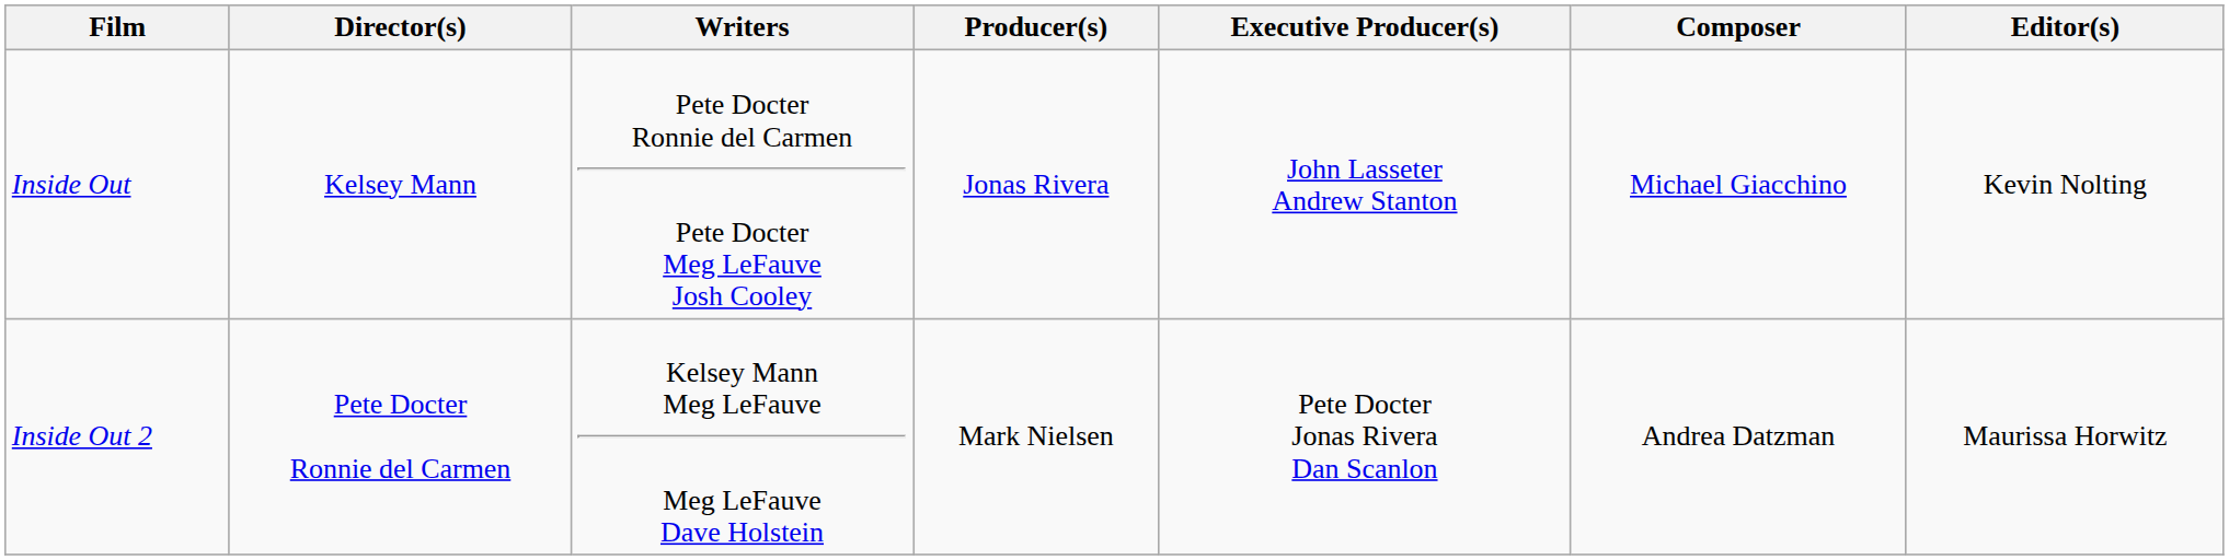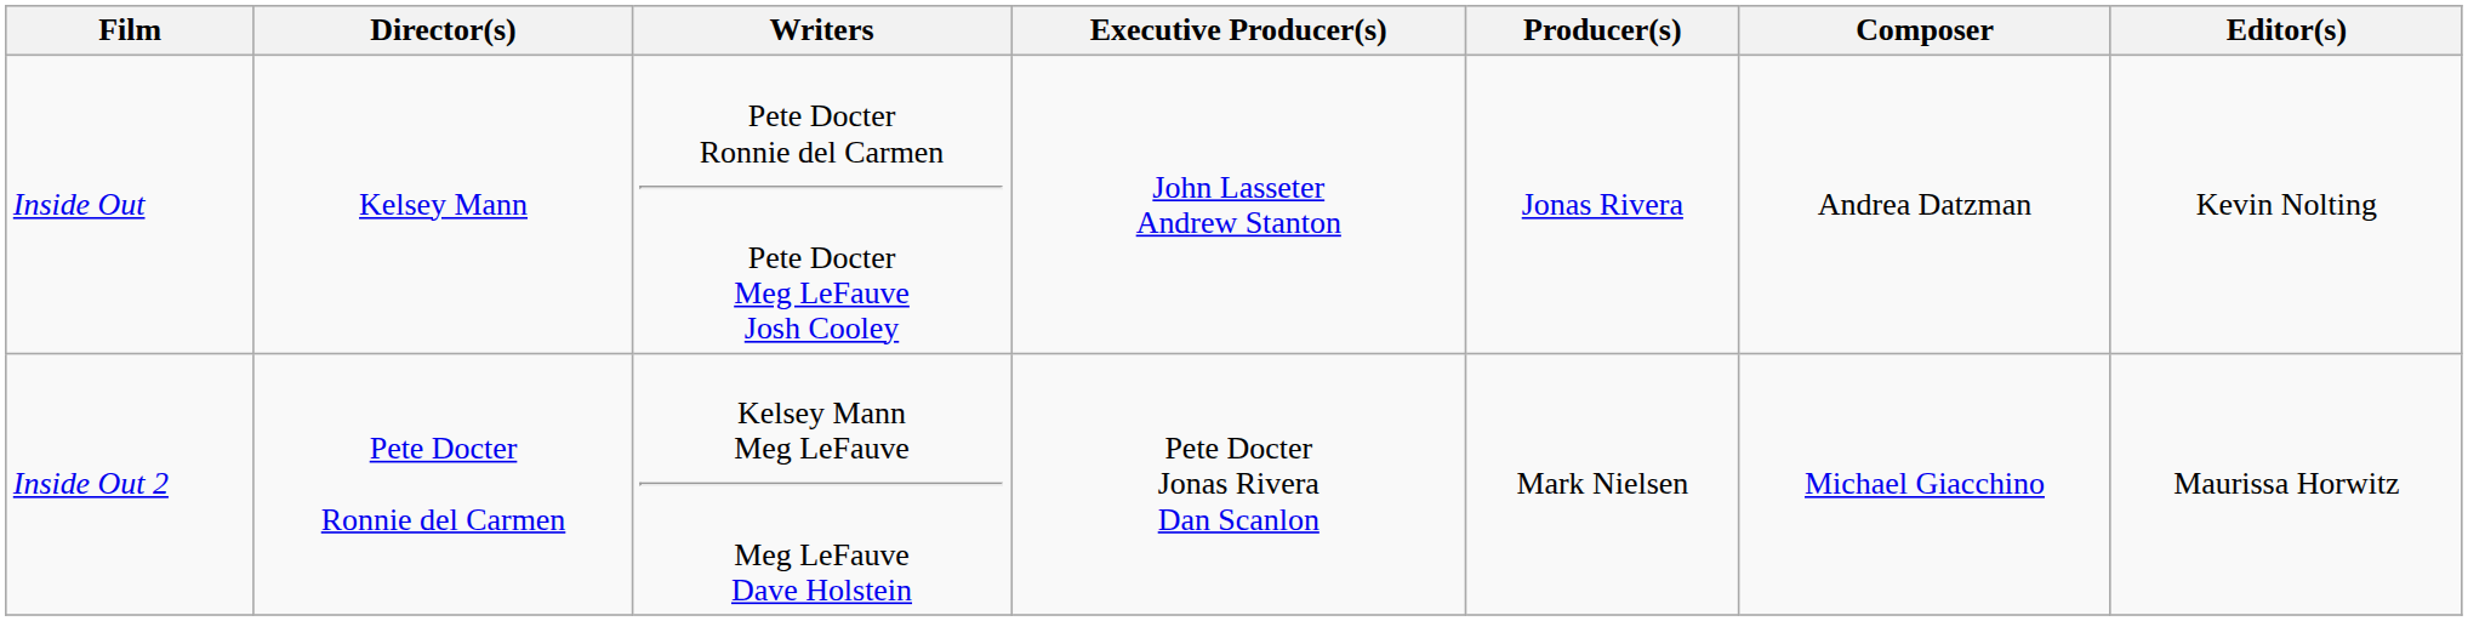columns swapped: Producer(s) <-> Executive Producer(s)
Inside Out | Composer: Michael Giacchino -> Andrea Datzman
Inside Out 2 | Composer: Andrea Datzman -> Michael Giacchino
